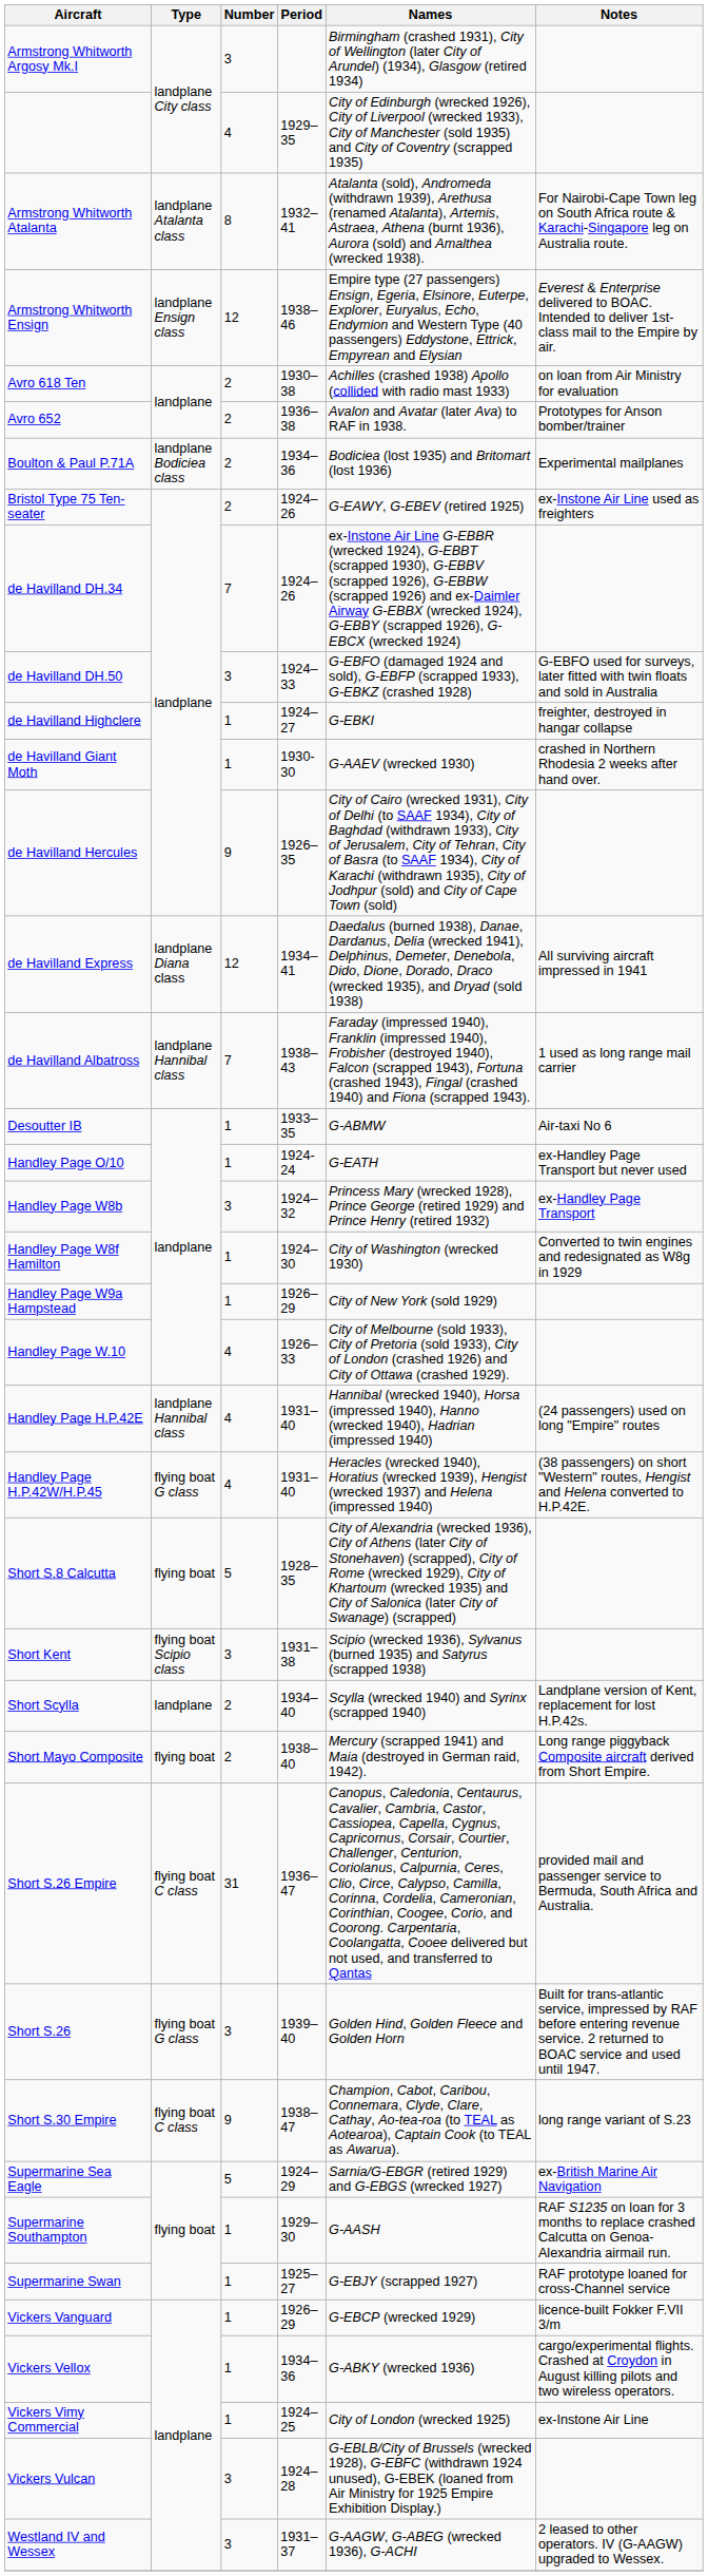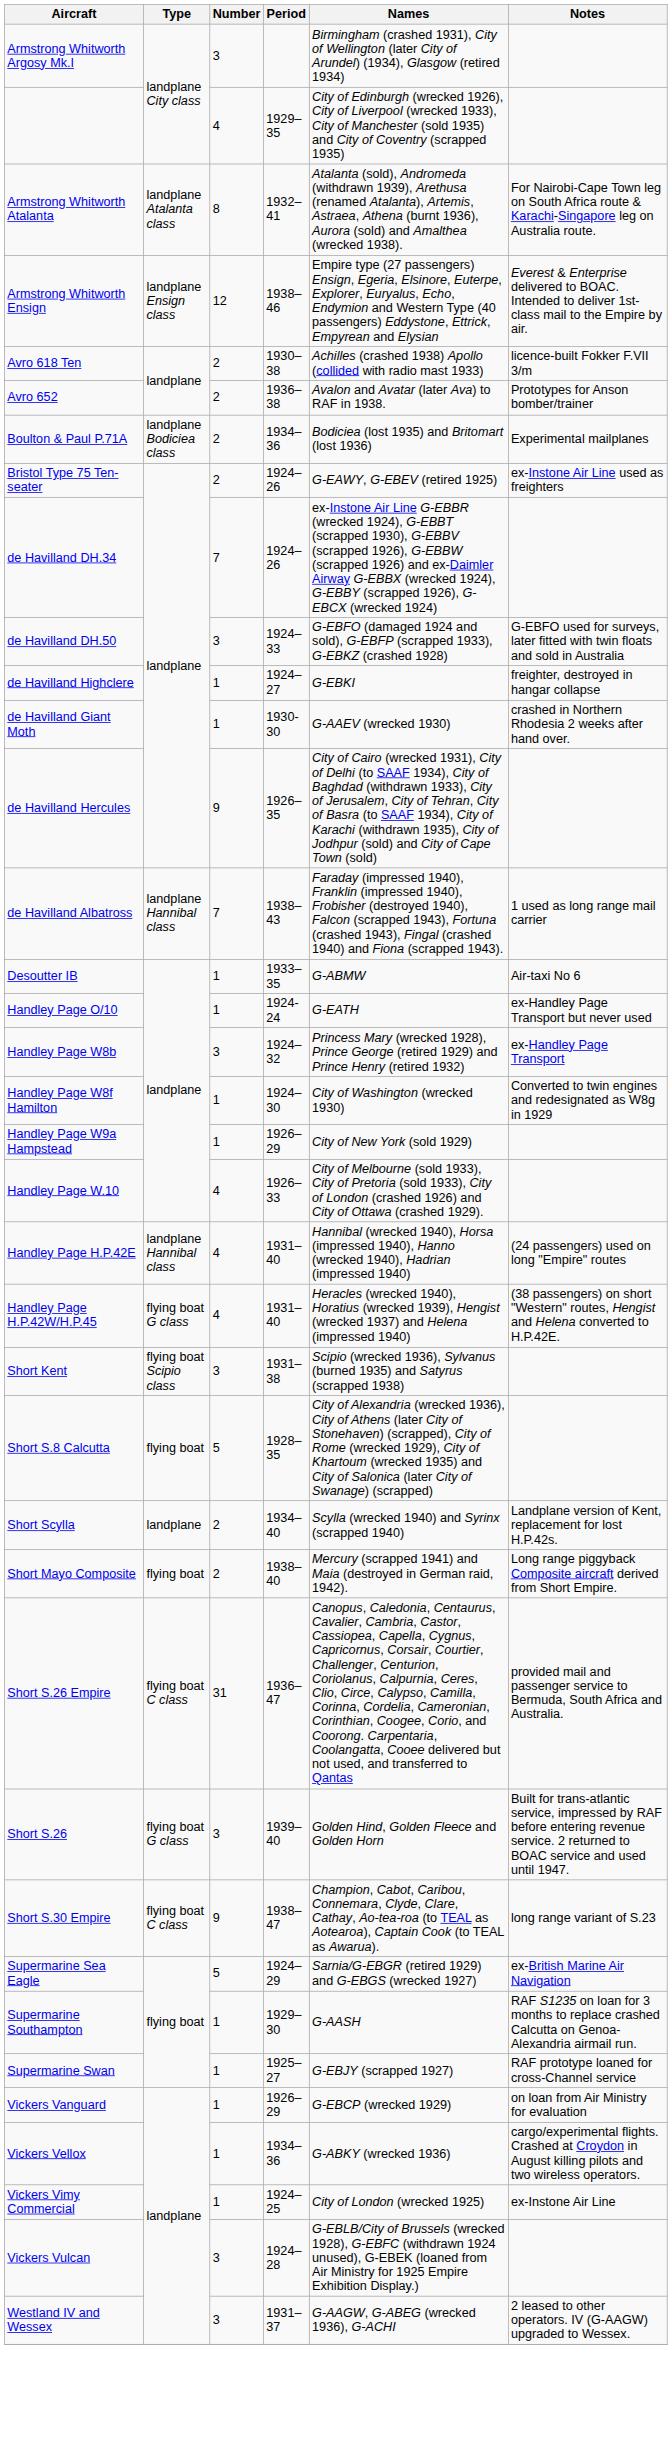Avro 618 Ten | Notes: on loan from Air Ministry for evaluation -> licence-built Fokker F.VII 3/m
- row: de Havilland Express | landplane Diana class | 12 | 1934–41 | Daedalus (burned 1938), Danae, Dardanus, Delia (wrecked 1941), Delphinus, Demeter, Denebola, Dido, Dione, Dorado, Draco (wrecked 1935), and Dryad (sold 1938) | All surviving aircraft impressed in 1941
rows swapped: Short S.8 Calcutta <-> Short Kent
Vickers Vanguard | Notes: licence-built Fokker F.VII 3/m -> on loan from Air Ministry for evaluation
